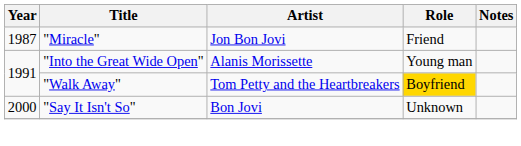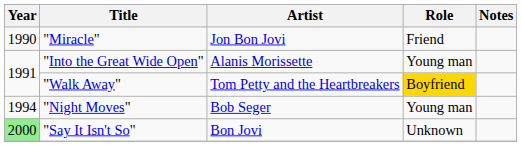"Miracle" | Year: 1987 -> 1990
+ row: 1994 | "Night Moves" | Bob Seger | Young man
"Say It Isn't So" | Year: no background -> lightgreen background
